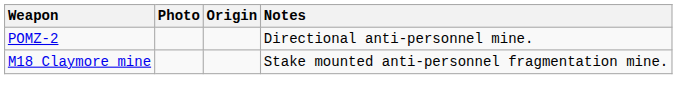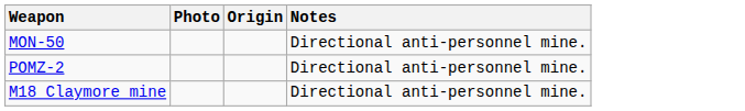+ row: MON-50 | Directional anti-personnel mine.
M18 Claymore mine | Notes: Stake mounted anti-personnel fragmentation mine. -> Directional anti-personnel mine.
